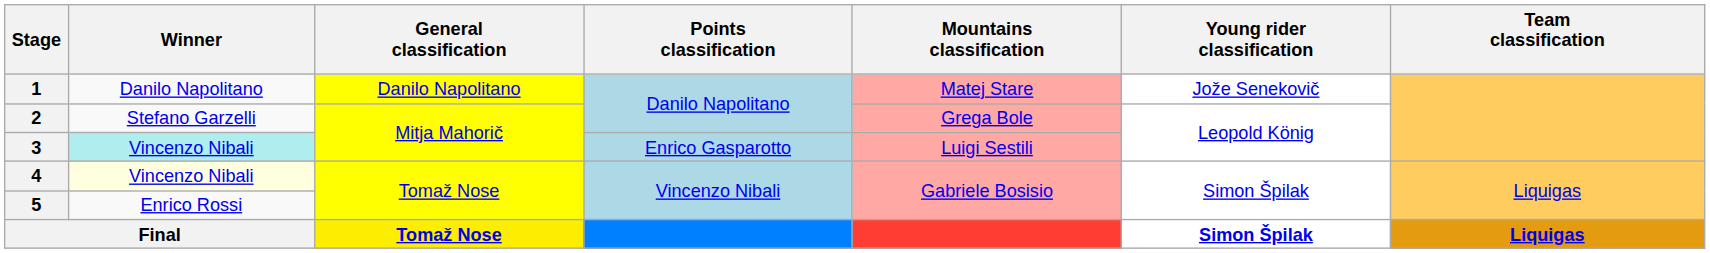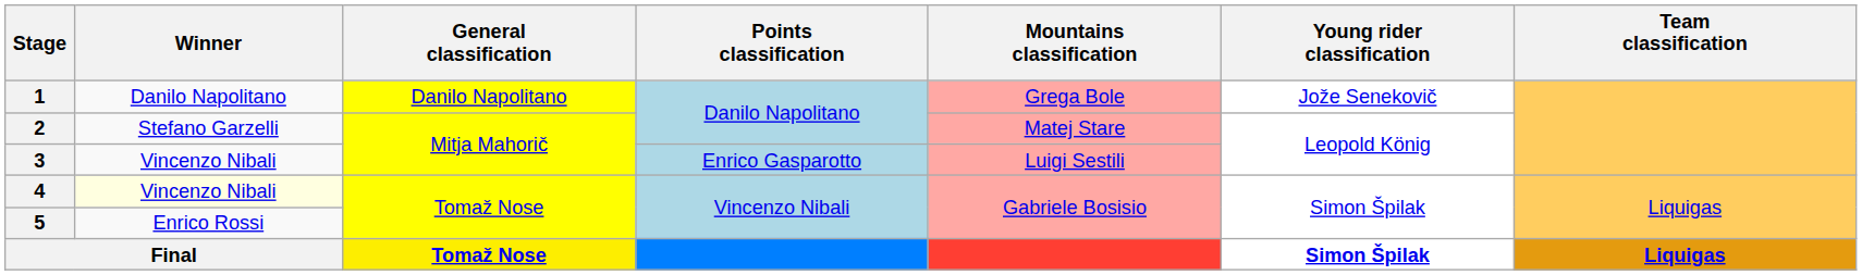1 | Mountains classification: Matej Stare -> Grega Bole
2 | Mountains classification: Grega Bole -> Matej Stare
3 | Winner: paleturquoise background -> no background
